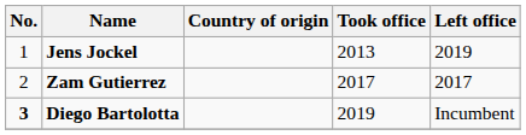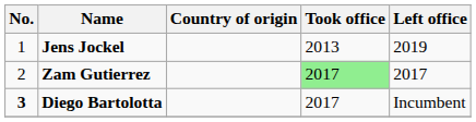Zam Gutierrez | Took office: no background -> lightgreen background
Diego Bartolotta | Took office: 2019 -> 2017
